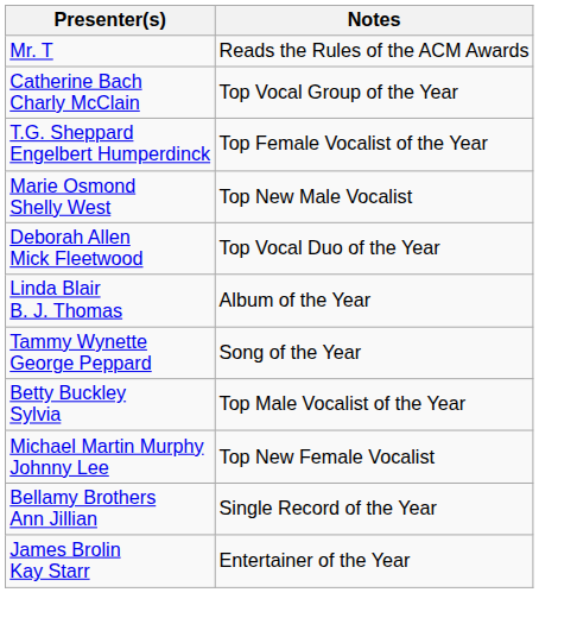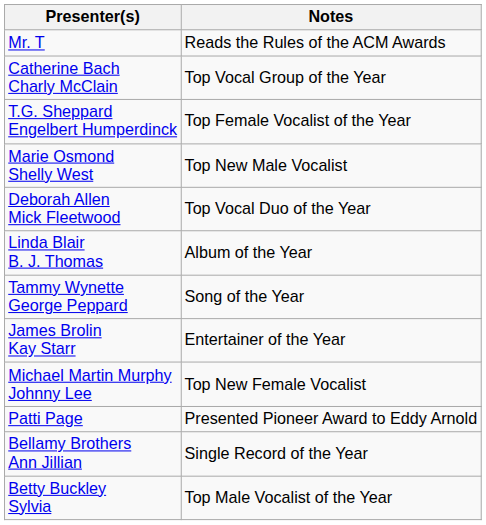rows swapped: Betty Buckley Sylvia <-> James Brolin Kay Starr
+ row: Patti Page | Presented Pioneer Award to Eddy Arnold
